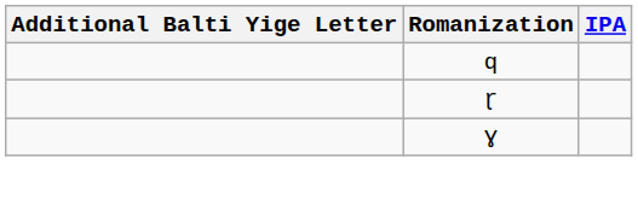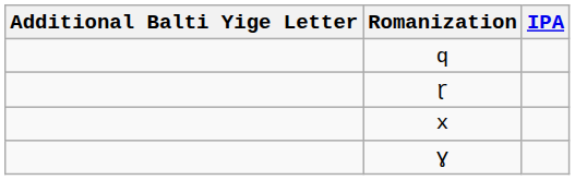+ row: x
